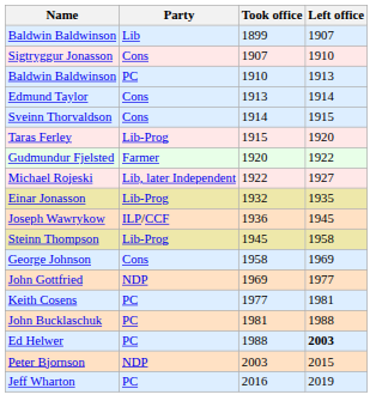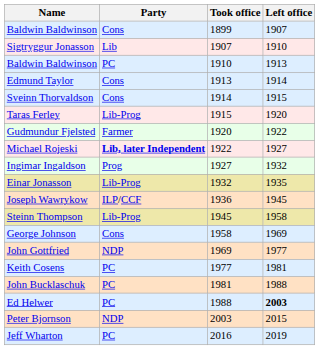Baldwin Baldwinson / 1899 | Party: Lib -> Cons
Sigtryggur Jonasson | Party: Cons -> Lib
Michael Rojeski | Party: normal -> bold
+ row: Ingimar Ingaldson | Prog | 1927 | 1932
